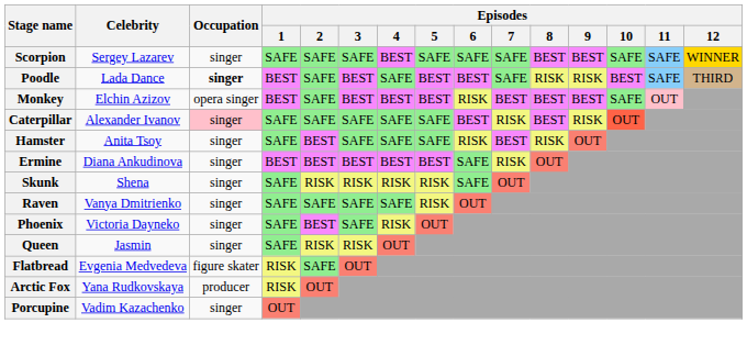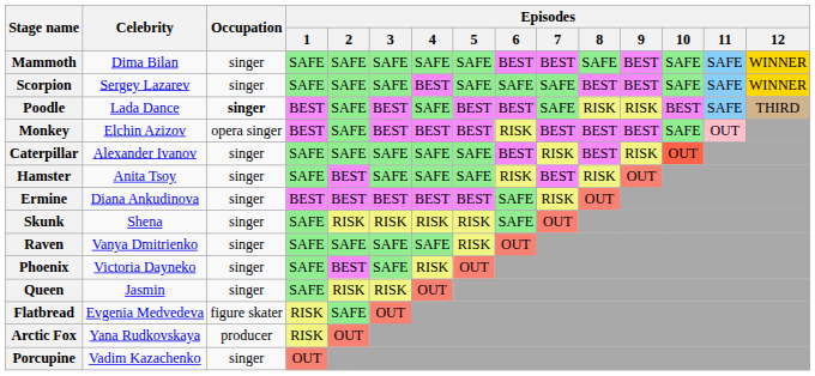+ row: Mammoth | Dima Bilan | singer | SAFE | SAFE | SAFE | SAFE | SAFE | BEST | BEST | SAFE | BEST | SAFE | SAFE | WINNER
Caterpillar | Occupation: pink background -> no background
